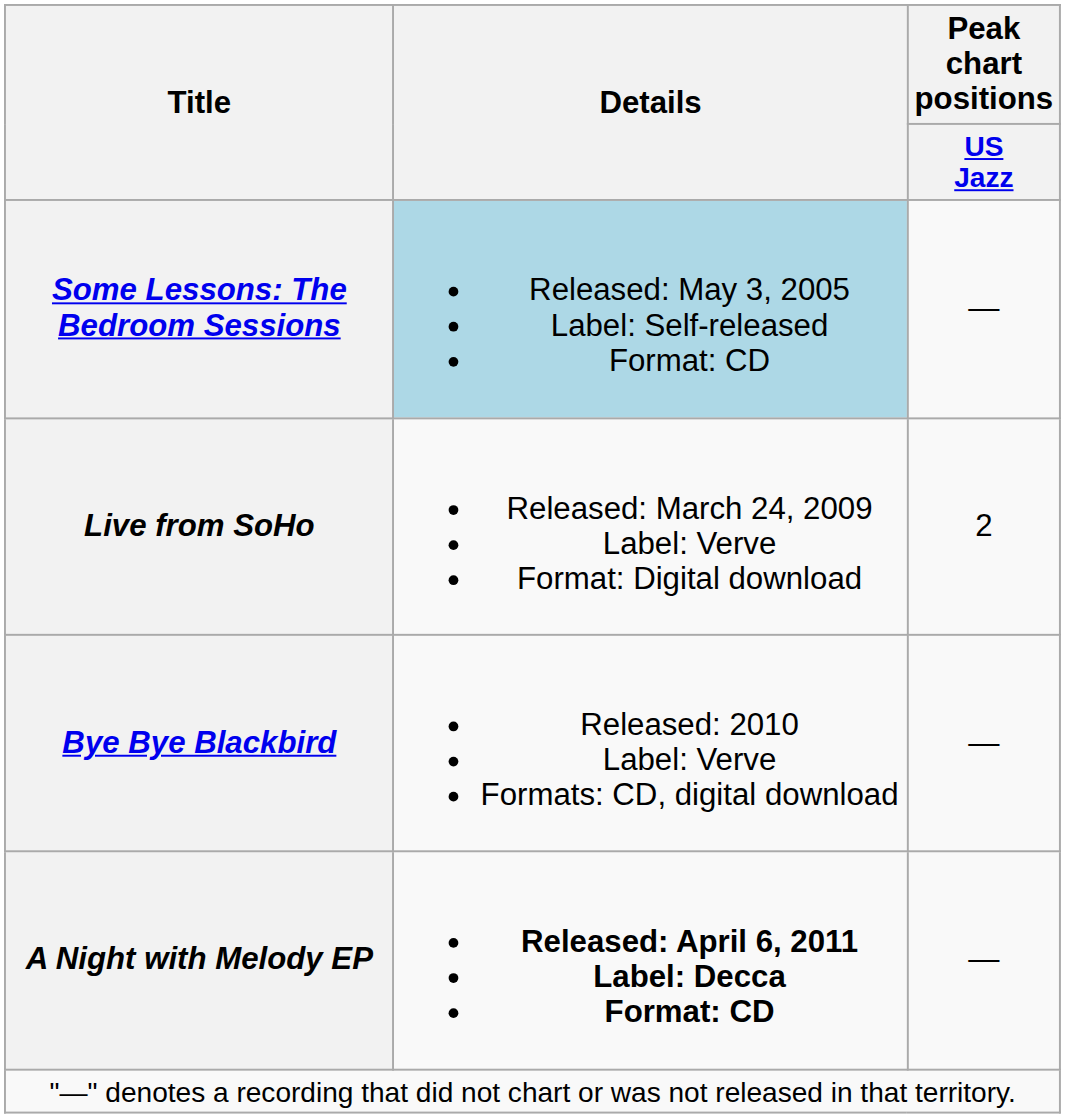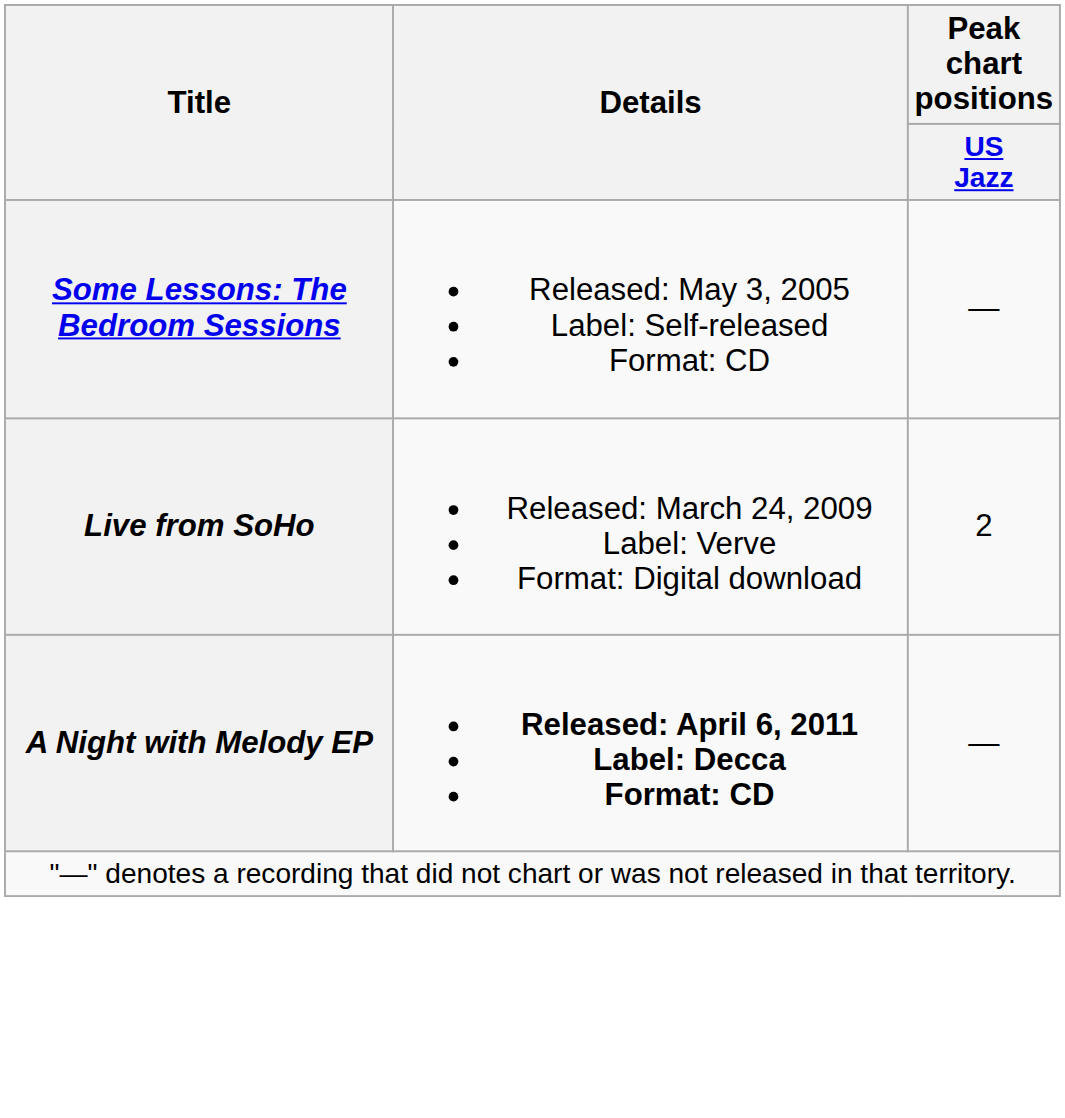Some Lessons: The Bedroom Sessions | Details: lightblue background -> no background
- row: Bye Bye Blackbird | Released: 2010 Label: Verve Formats: CD, digital download | —
